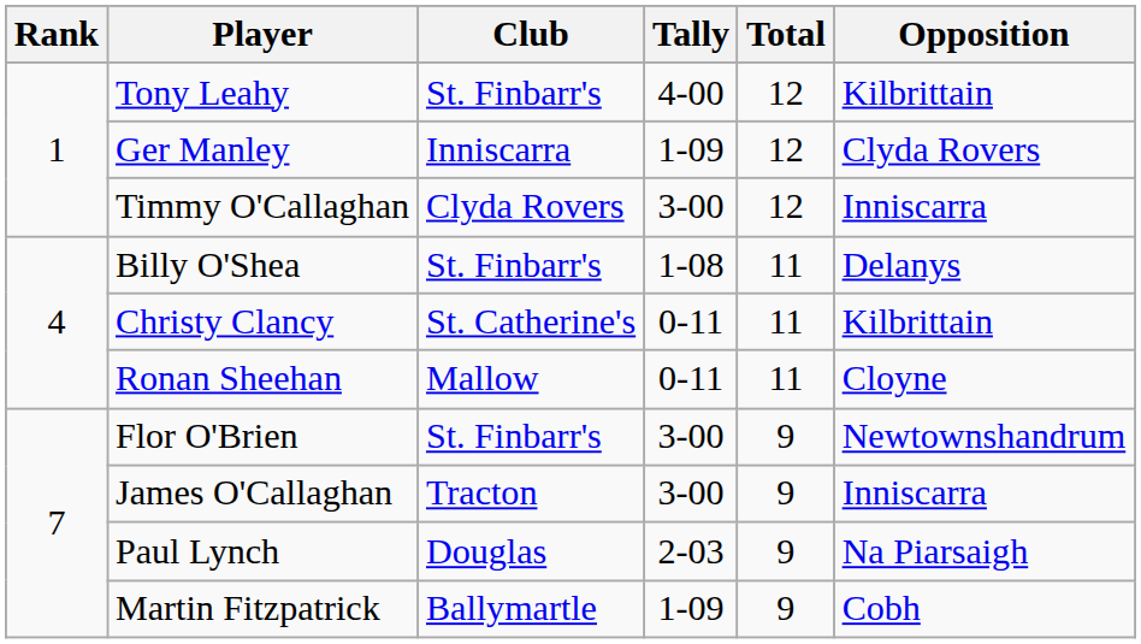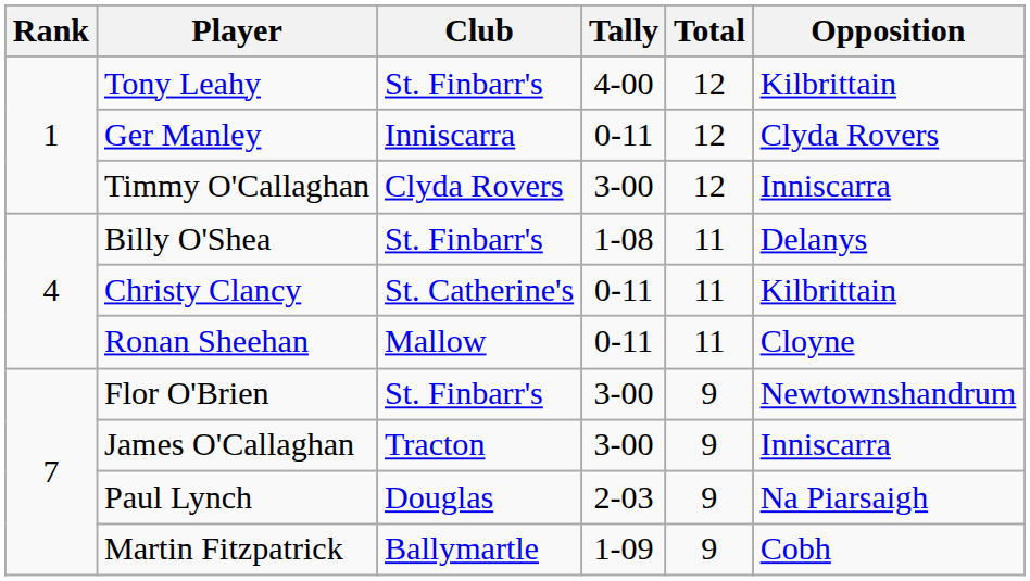Ger Manley | Tally: 1-09 -> 0-11
